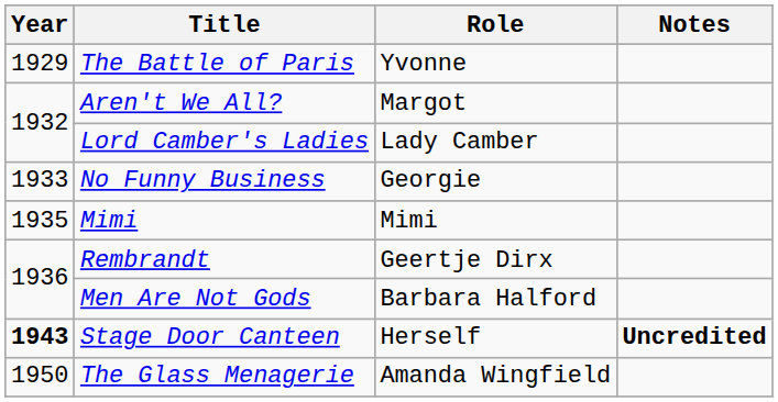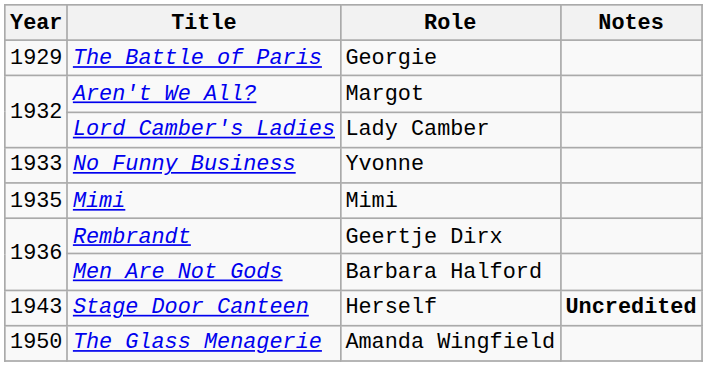The Battle of Paris | Role: Yvonne -> Georgie
No Funny Business | Role: Georgie -> Yvonne
Stage Door Canteen | Year: bold -> normal
